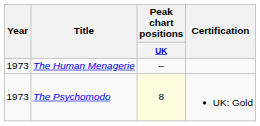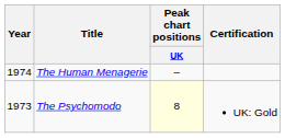The Human Menagerie | Year: 1973 -> 1974
